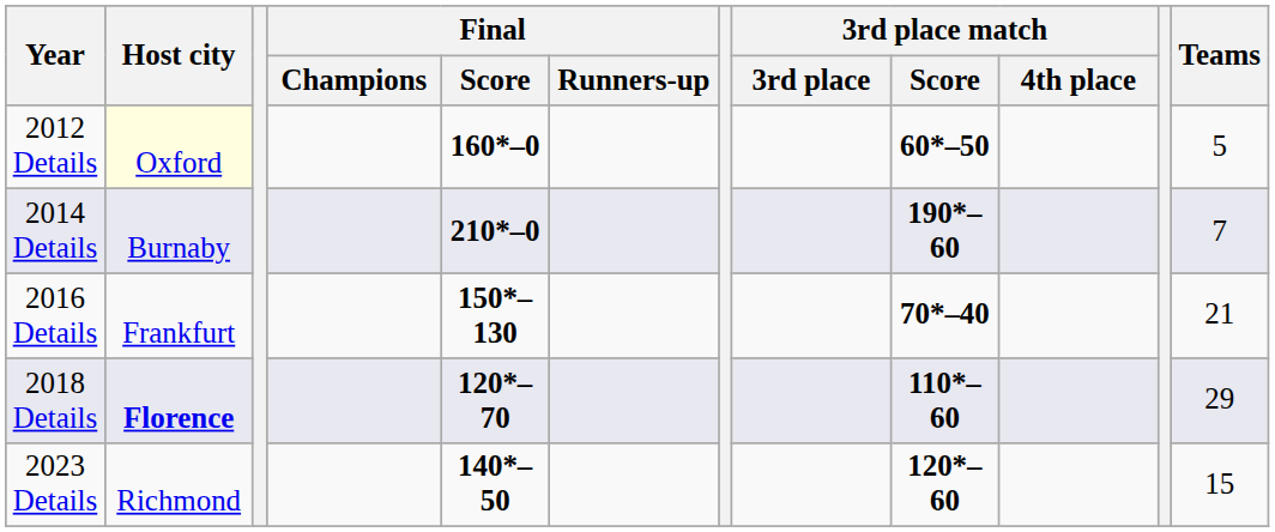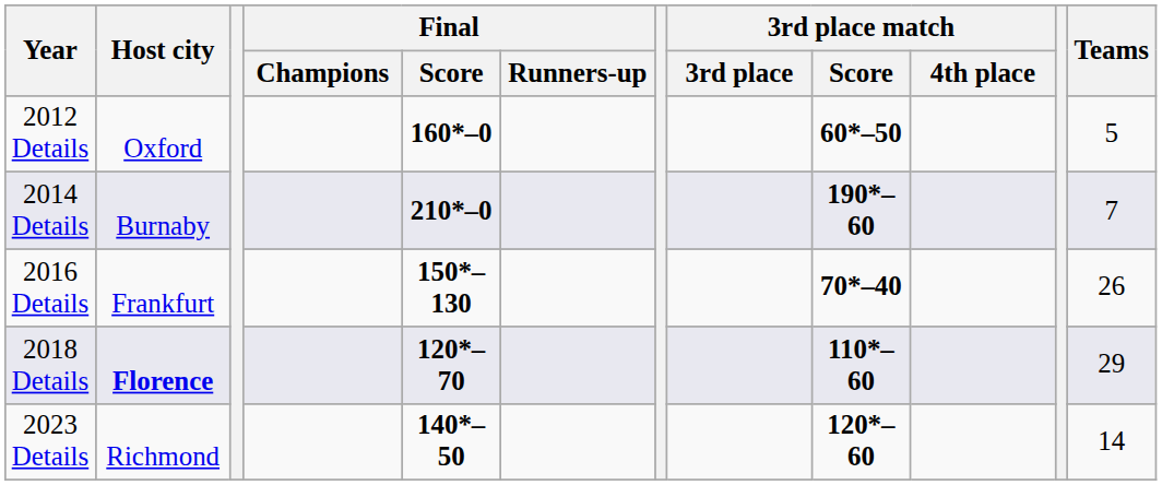2012 Details | Host city: lightyellow background -> no background
2016 Details | Teams: 21 -> 26
2023 Details | Teams: 15 -> 14
